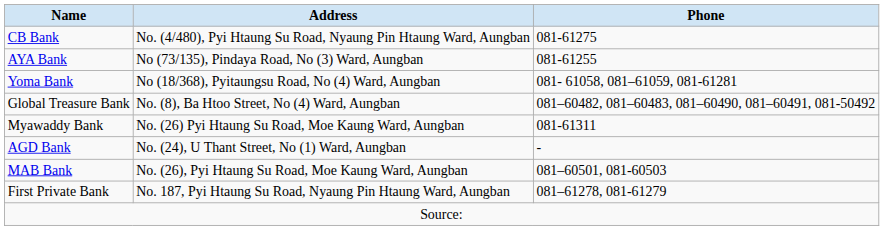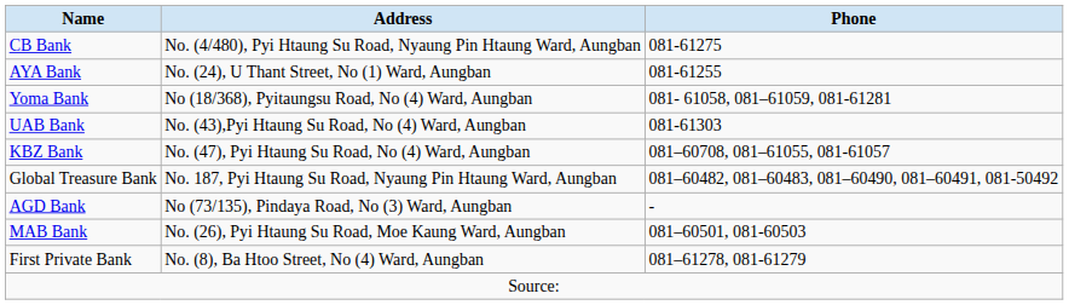AYA Bank | Address: No (73/135), Pindaya Road, No (3) Ward, Aungban -> No. (24), U Thant Street, No (1) Ward, Aungban
+ row: UAB Bank | No. (43),Pyi Htaung Su Road, No (4) Ward, Aungban | 081-61303
+ row: KBZ Bank | No. (47), Pyi Htaung Su Road, No (4) Ward, Aungban | 081–60708, 081–61055, 081-61057
Global Treasure Bank | Address: No. (8), Ba Htoo Street, No (4) Ward, Aungban -> No. 187, Pyi Htaung Su Road, Nyaung Pin Htaung Ward, Aungban
- row: Myawaddy Bank | No. (26) Pyi Htaung Su Road, Moe Kaung Ward, Aungban | 081-61311
AGD Bank | Address: No. (24), U Thant Street, No (1) Ward, Aungban -> No (73/135), Pindaya Road, No (3) Ward, Aungban
First Private Bank | Address: No. 187, Pyi Htaung Su Road, Nyaung Pin Htaung Ward, Aungban -> No. (8), Ba Htoo Street, No (4) Ward, Aungban
